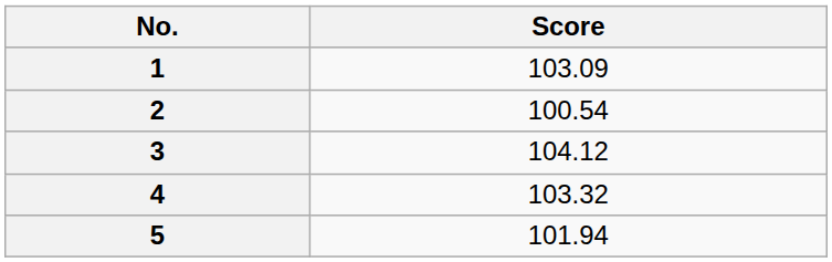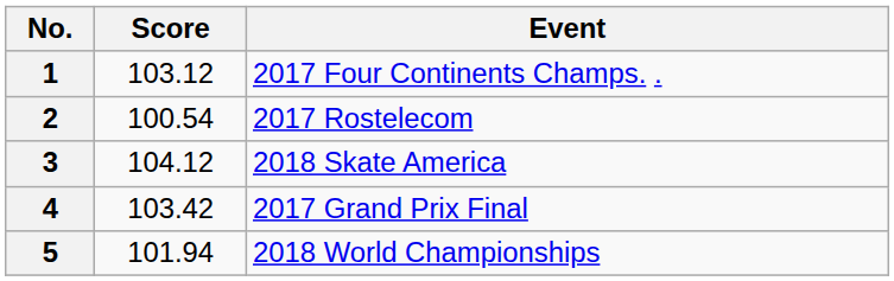+ column: Event | 2017 Four Continents Champs. . | 2017 Rostelecom | 2018 Skate America | 2017 Grand Prix Final | 2018 World Championships
1 | Score: 103.09 -> 103.12
4 | Score: 103.32 -> 103.42
